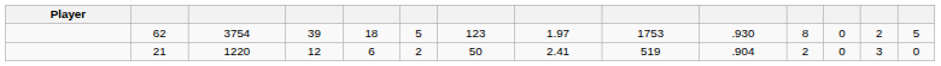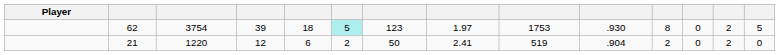62 | column 6: no background -> paleturquoise background
21 | column 13: 3 -> 2
